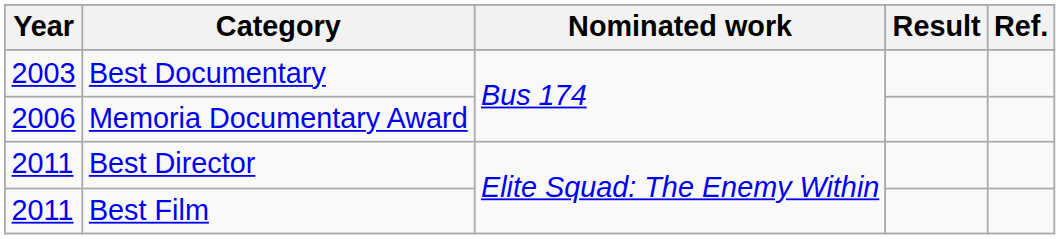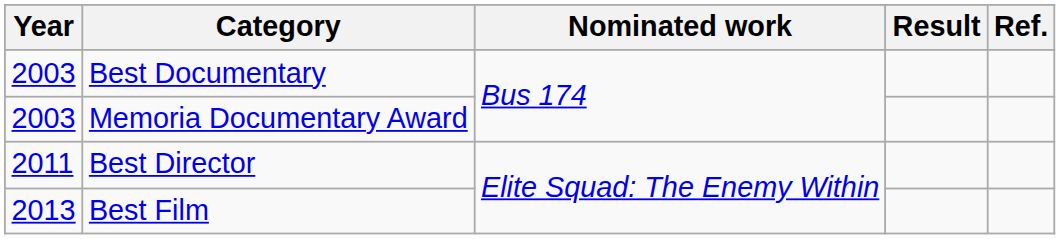Memoria Documentary Award | Year: 2006 -> 2003
Best Film | Year: 2011 -> 2013
